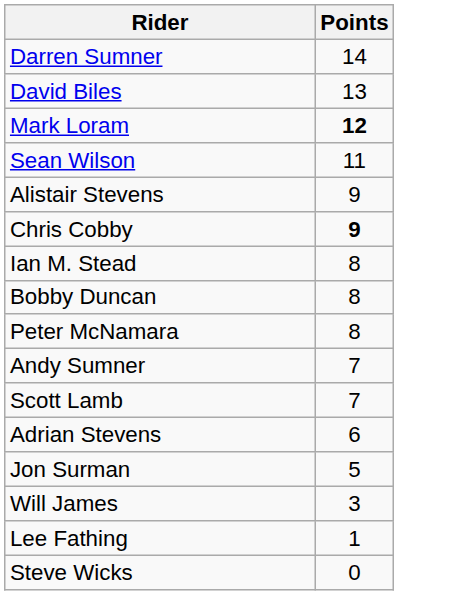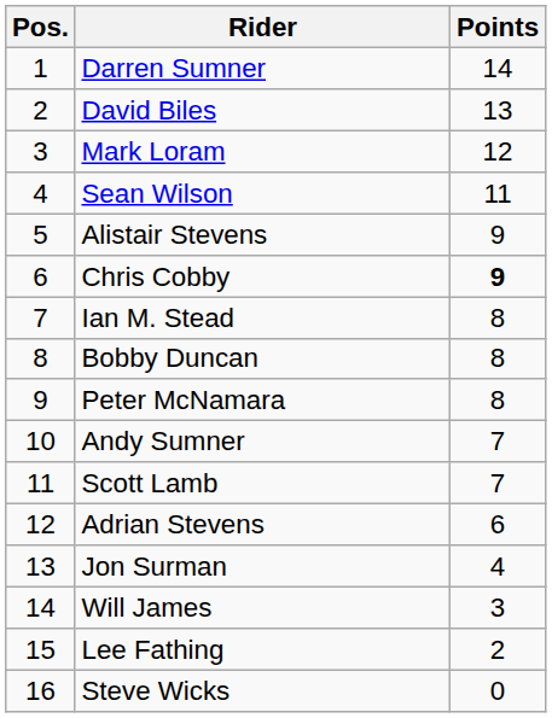+ column: Pos. | 1 | 2 | 3 | 4 | 5 | 6 | 7 | 8 | 9 | 10 | 11 | 12 | 13 | 14 | 15 | 16
Mark Loram | Points: bold -> normal
Jon Surman | Points: 5 -> 4
Lee Fathing | Points: 1 -> 2
